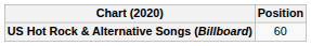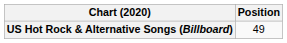US Hot Rock & Alternative Songs (Billboard) | Position: 60 -> 49
